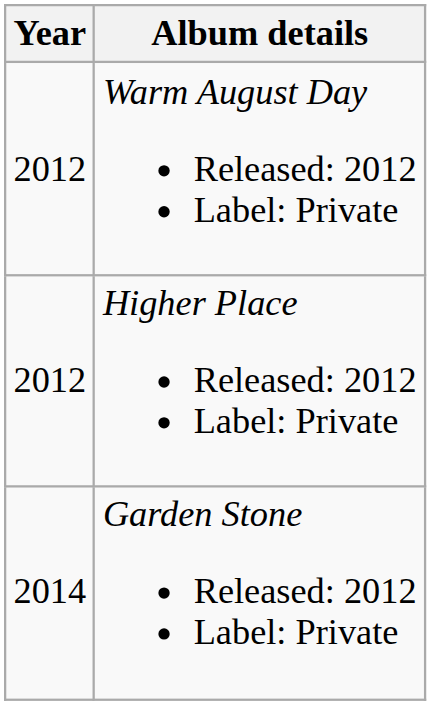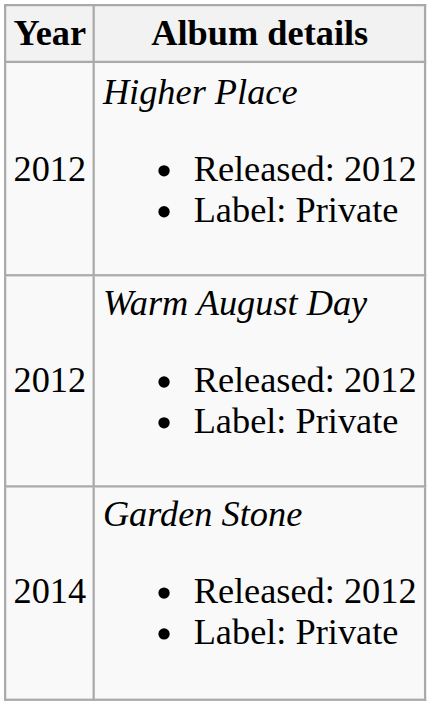rows swapped: Warm August Day Released: 2012 Label: Private <-> Higher Place Released: 2012 Label: Private
